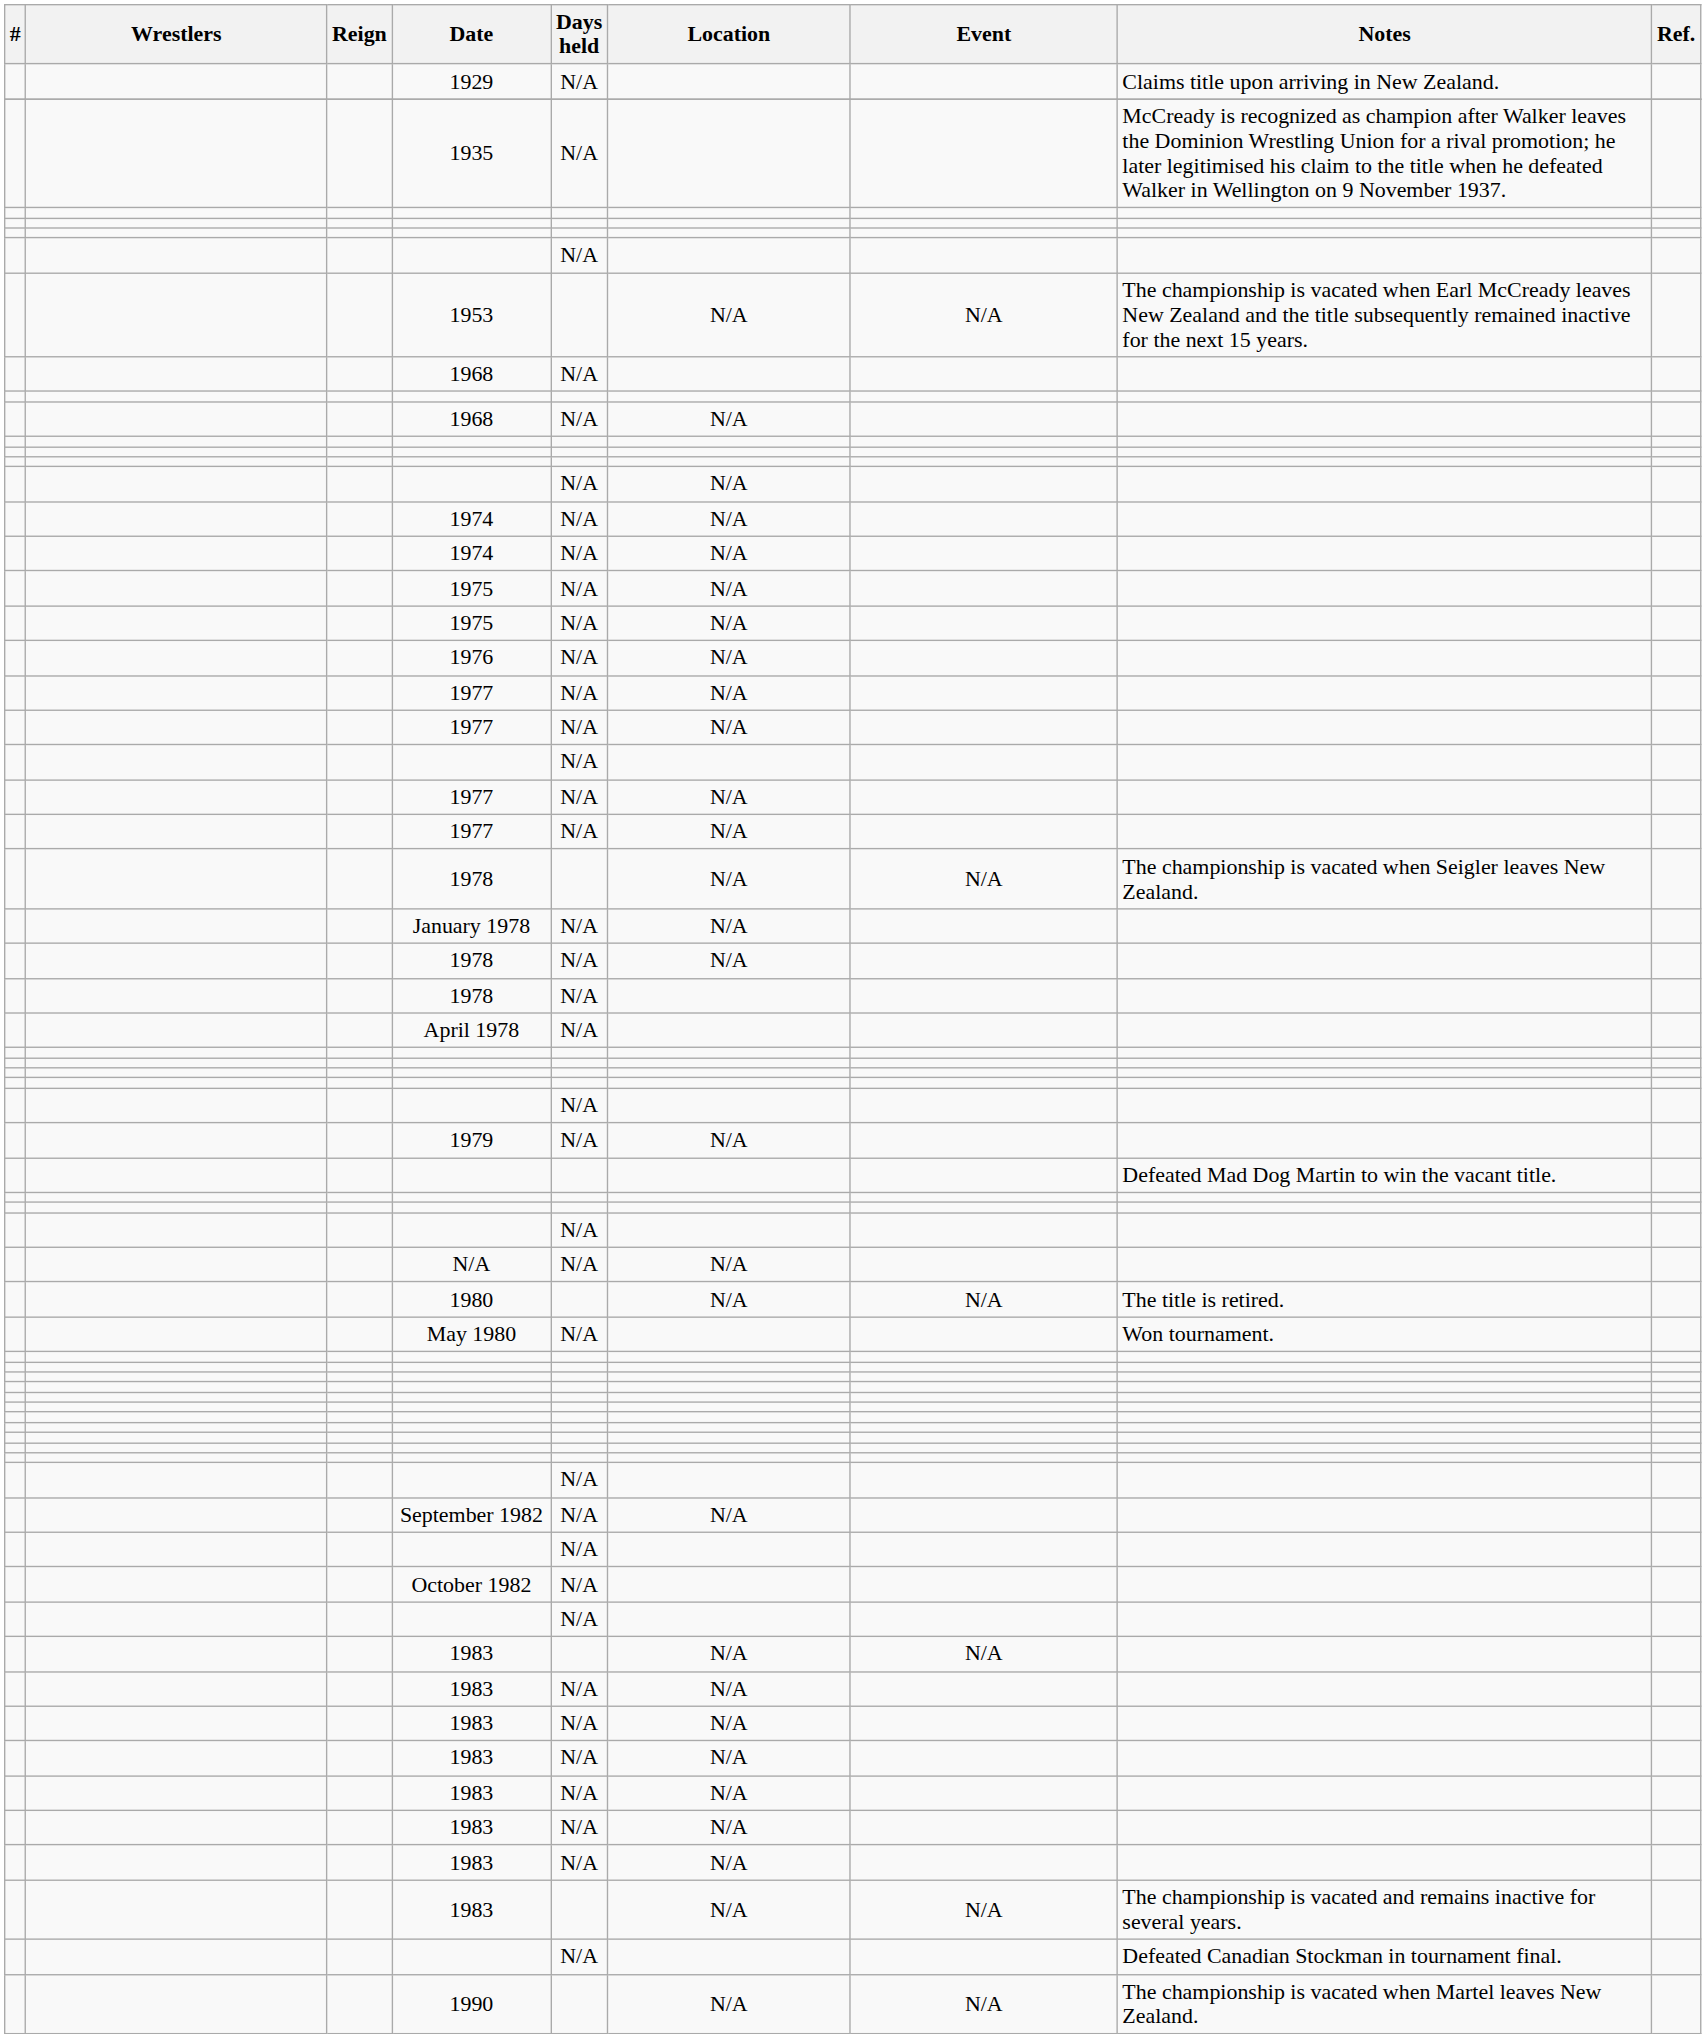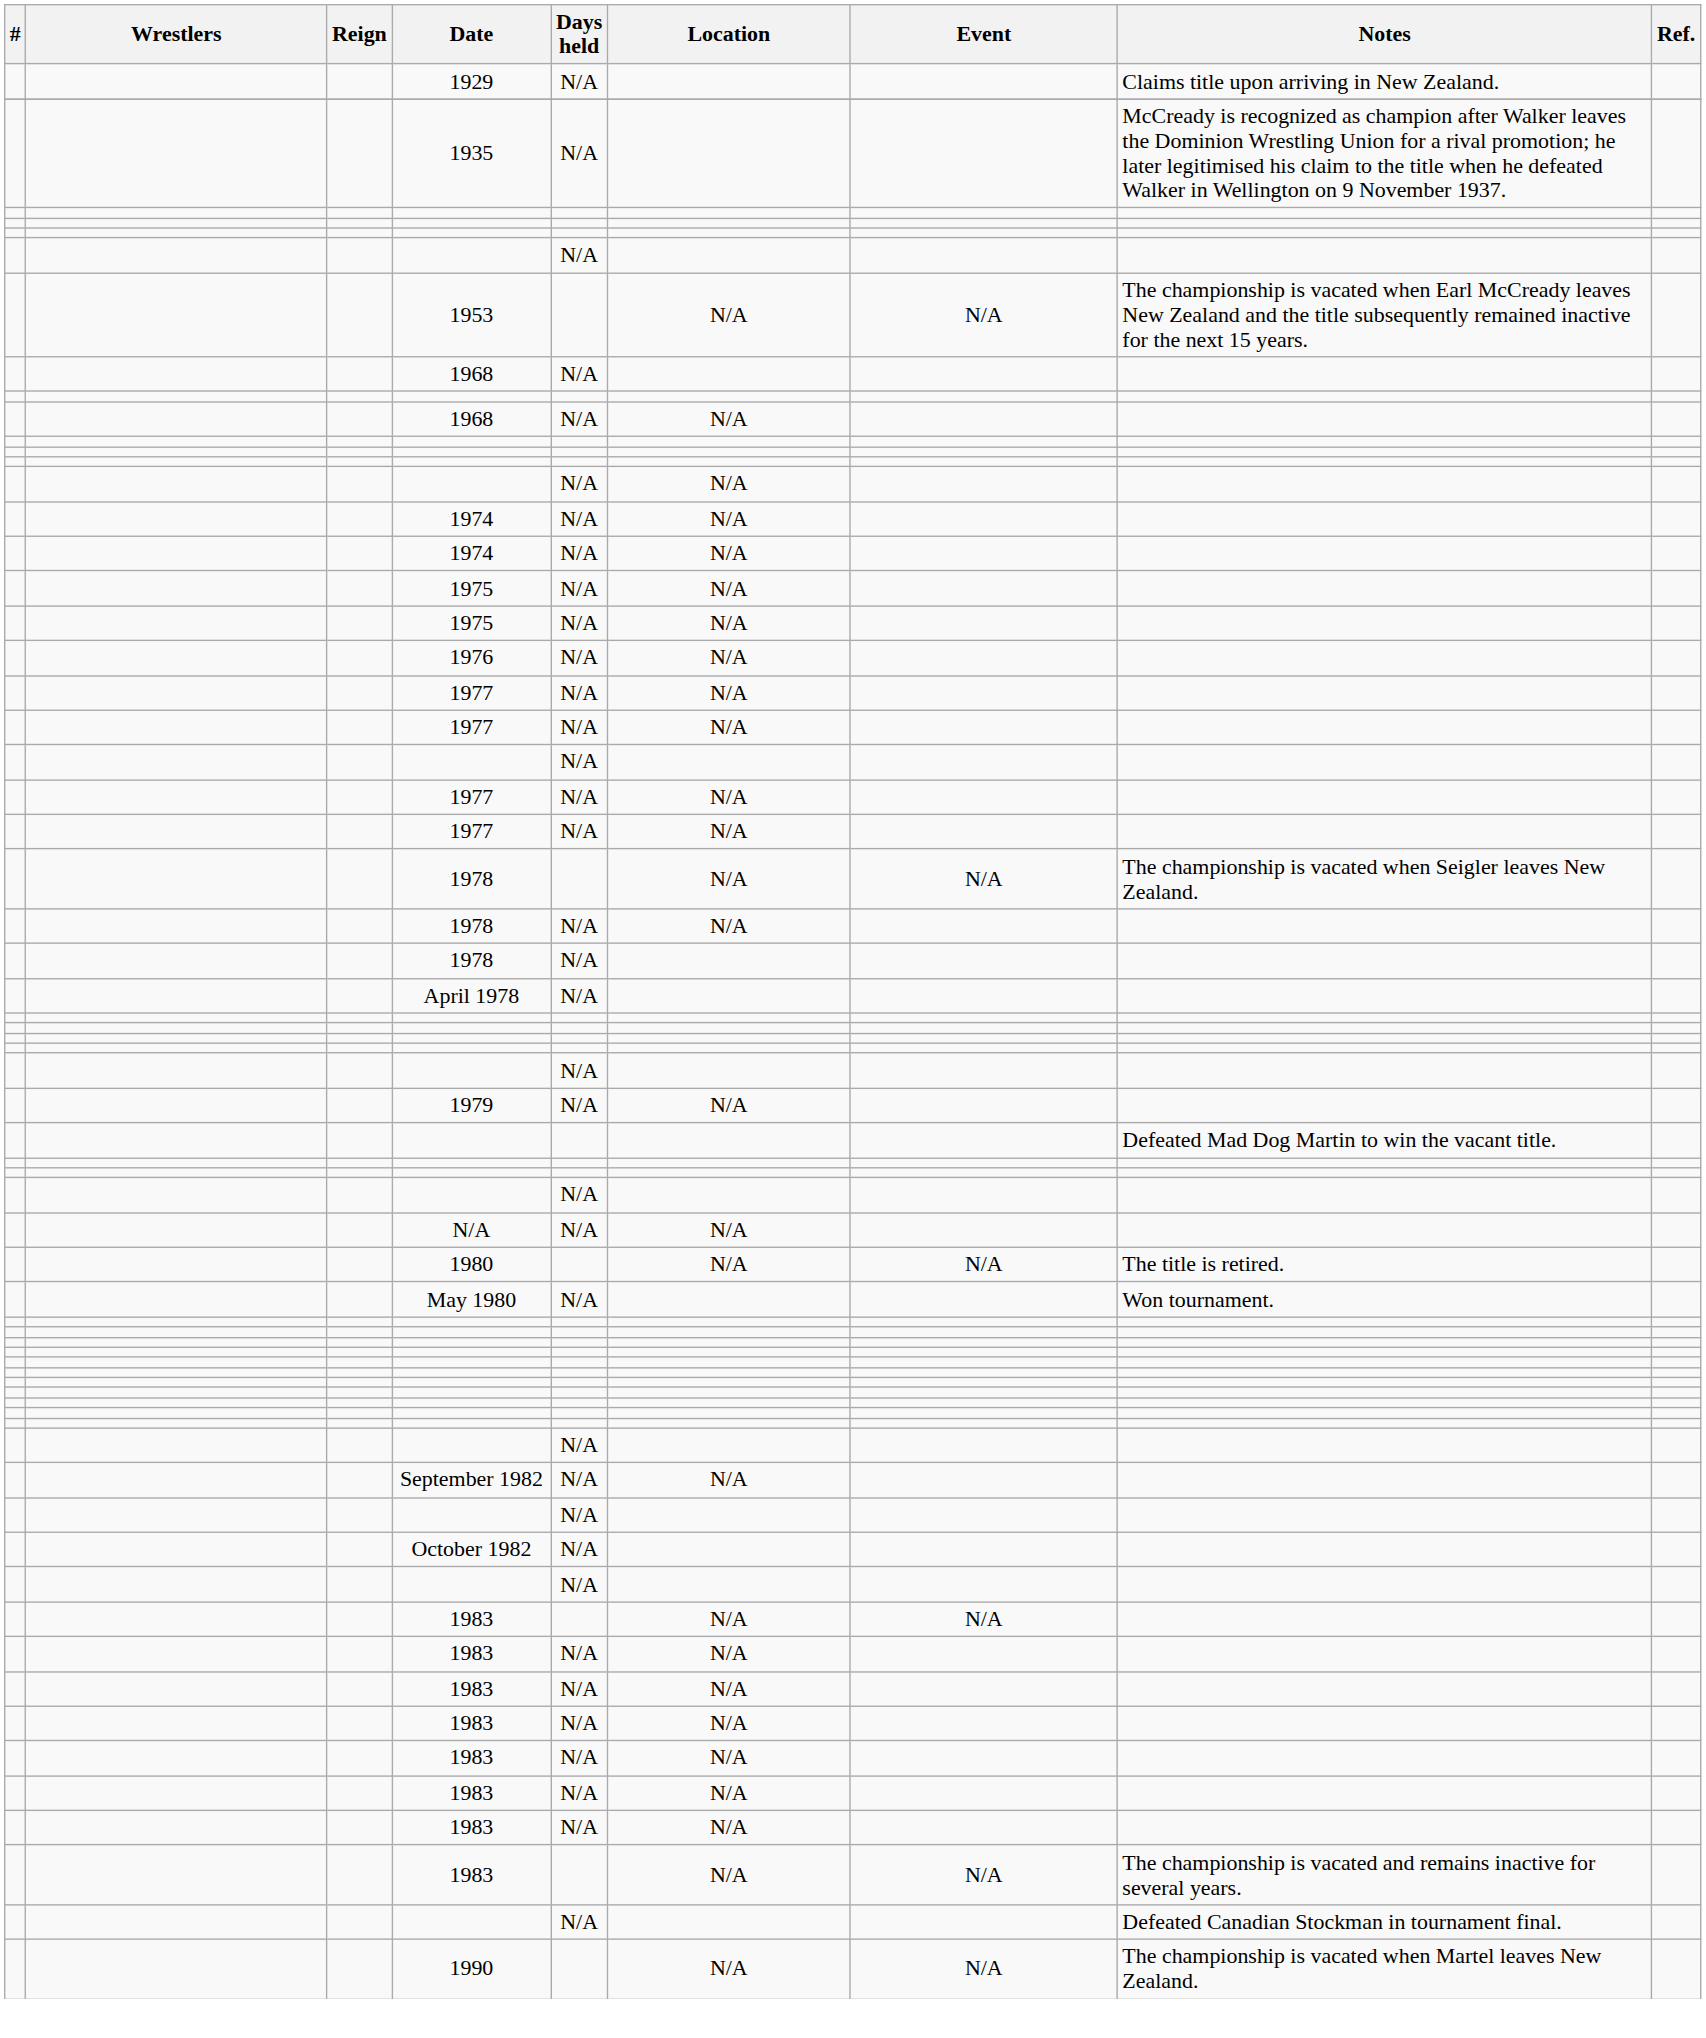- row: January 1978 | N/A | N/A
